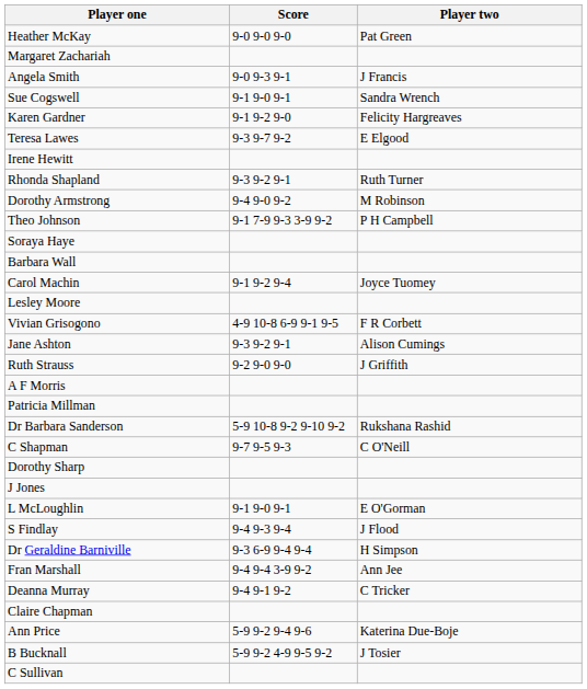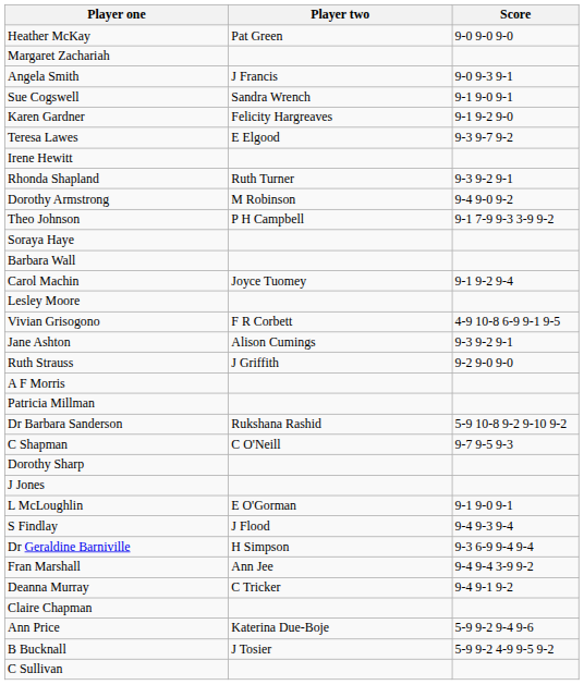columns swapped: Player two <-> Score
